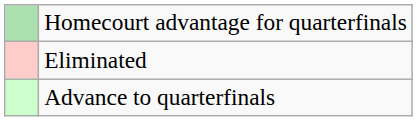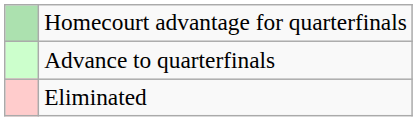rows swapped: Advance to quarterfinals <-> Eliminated
